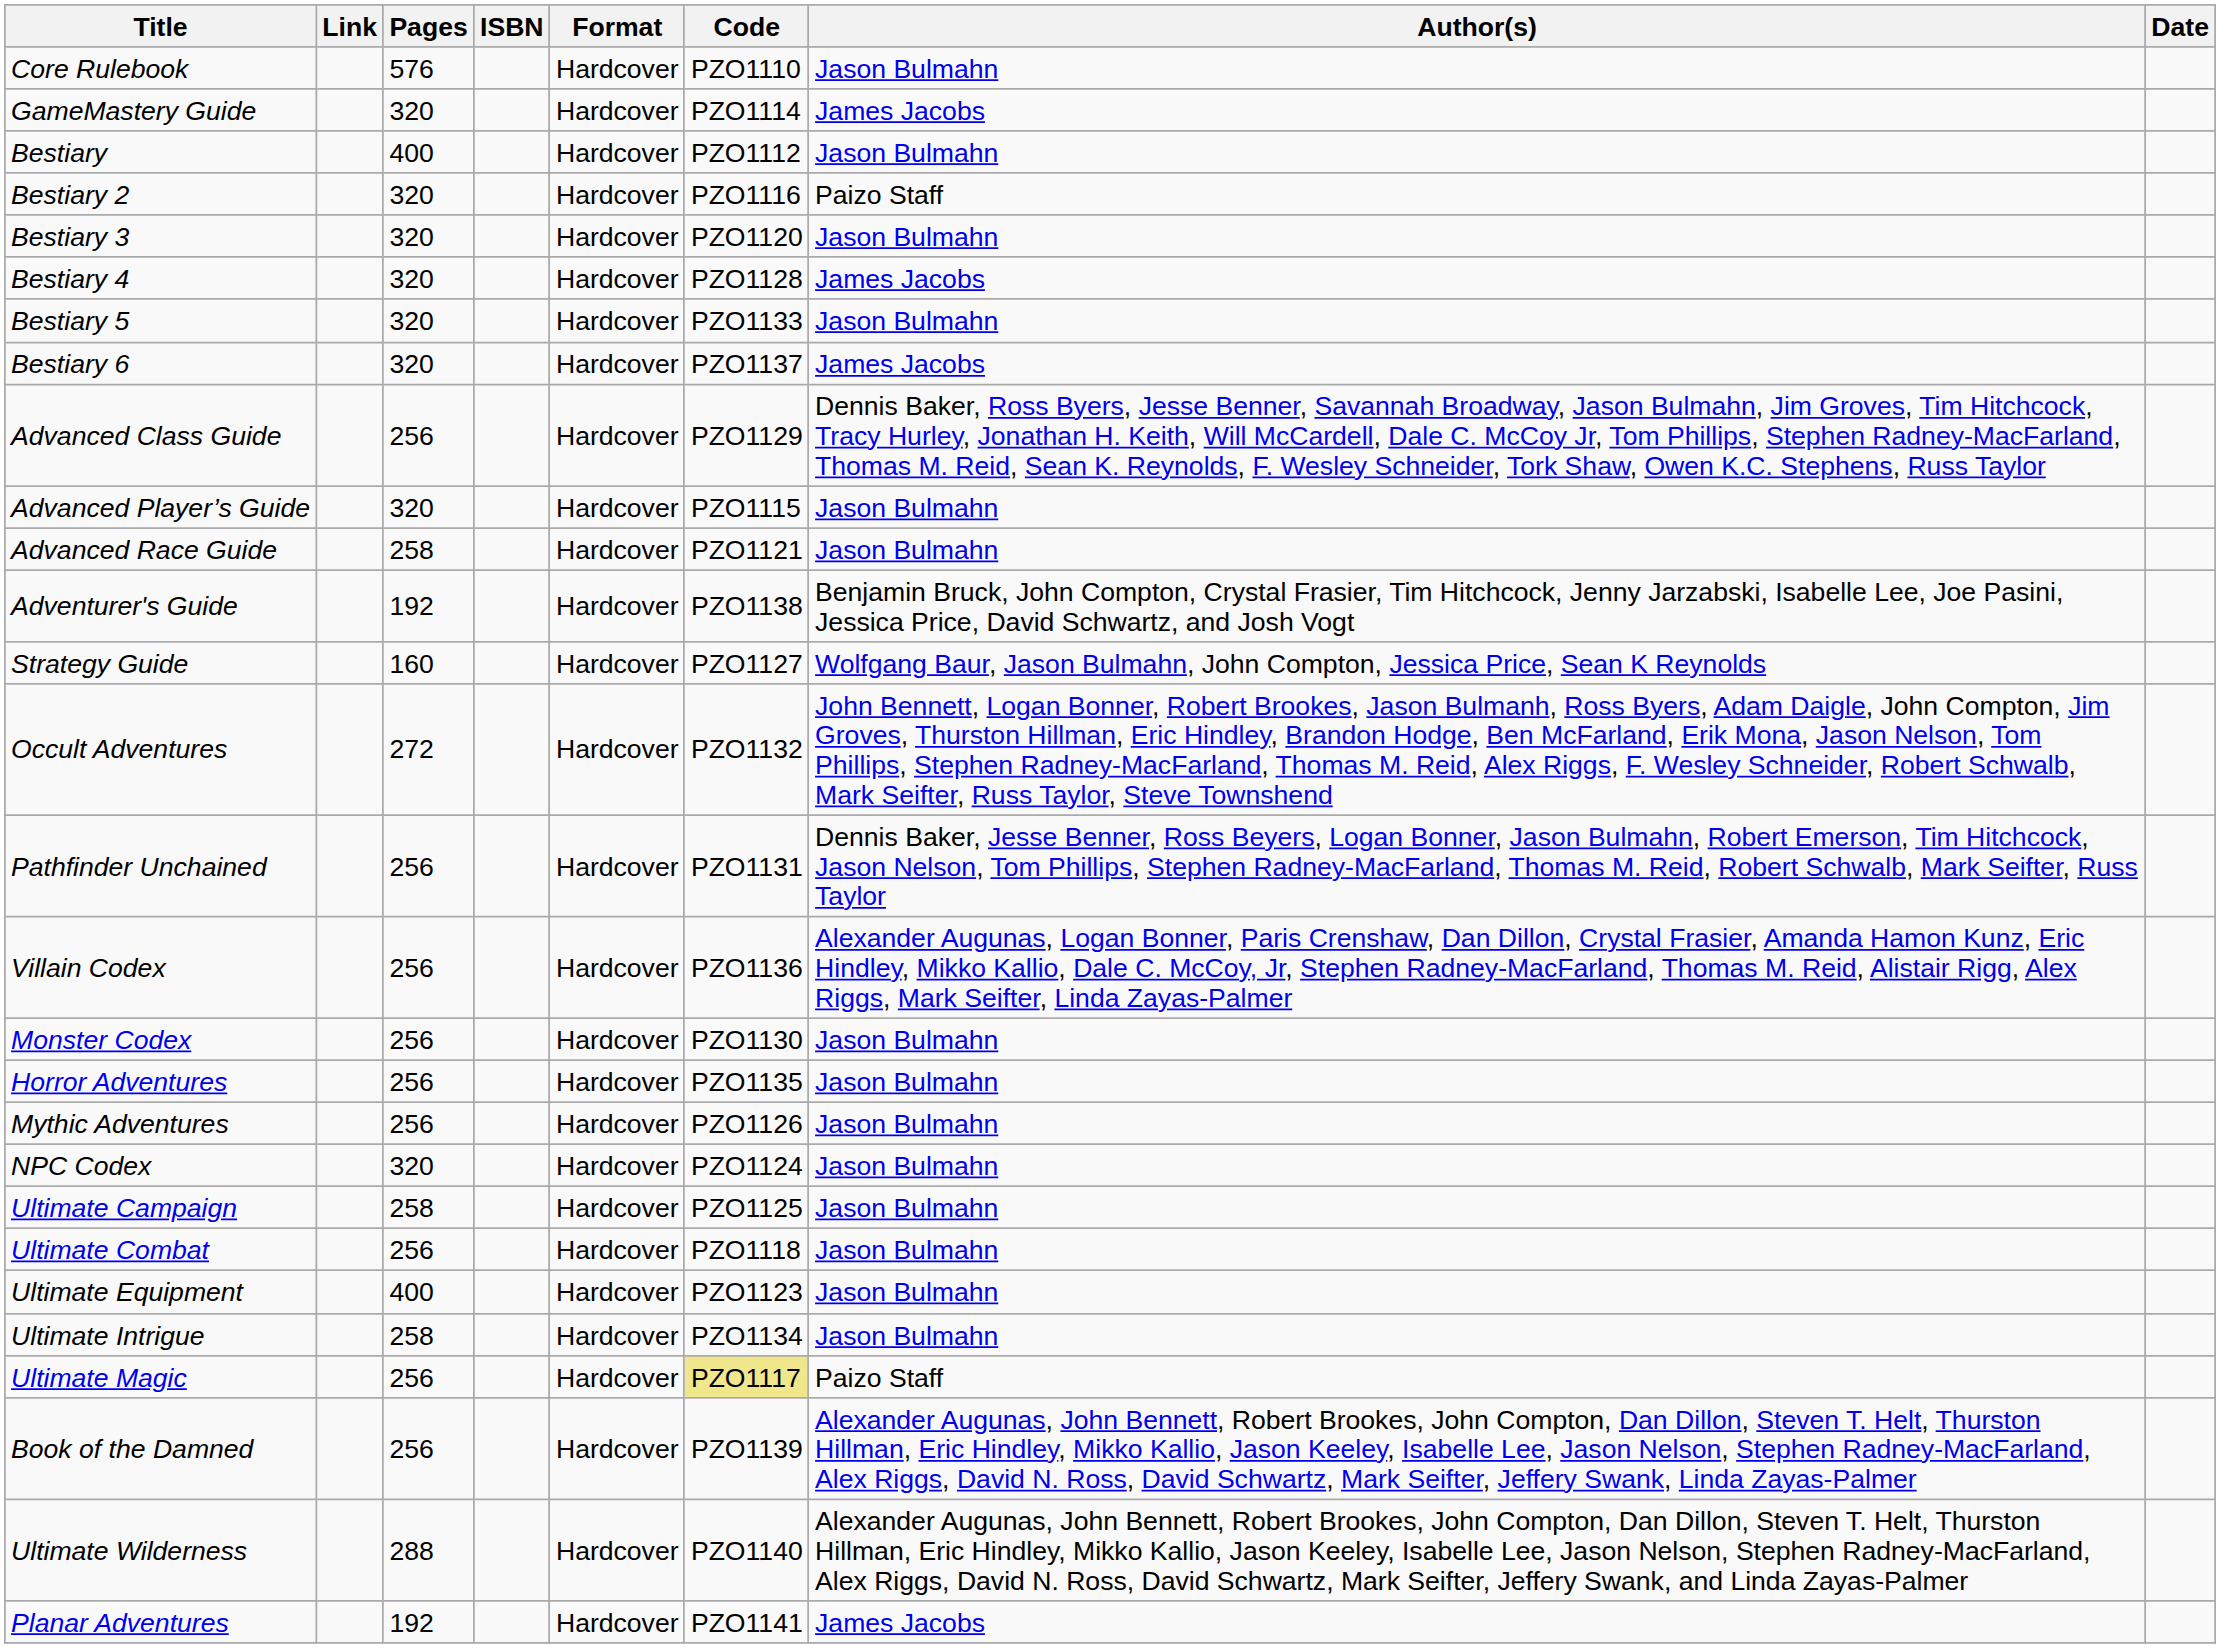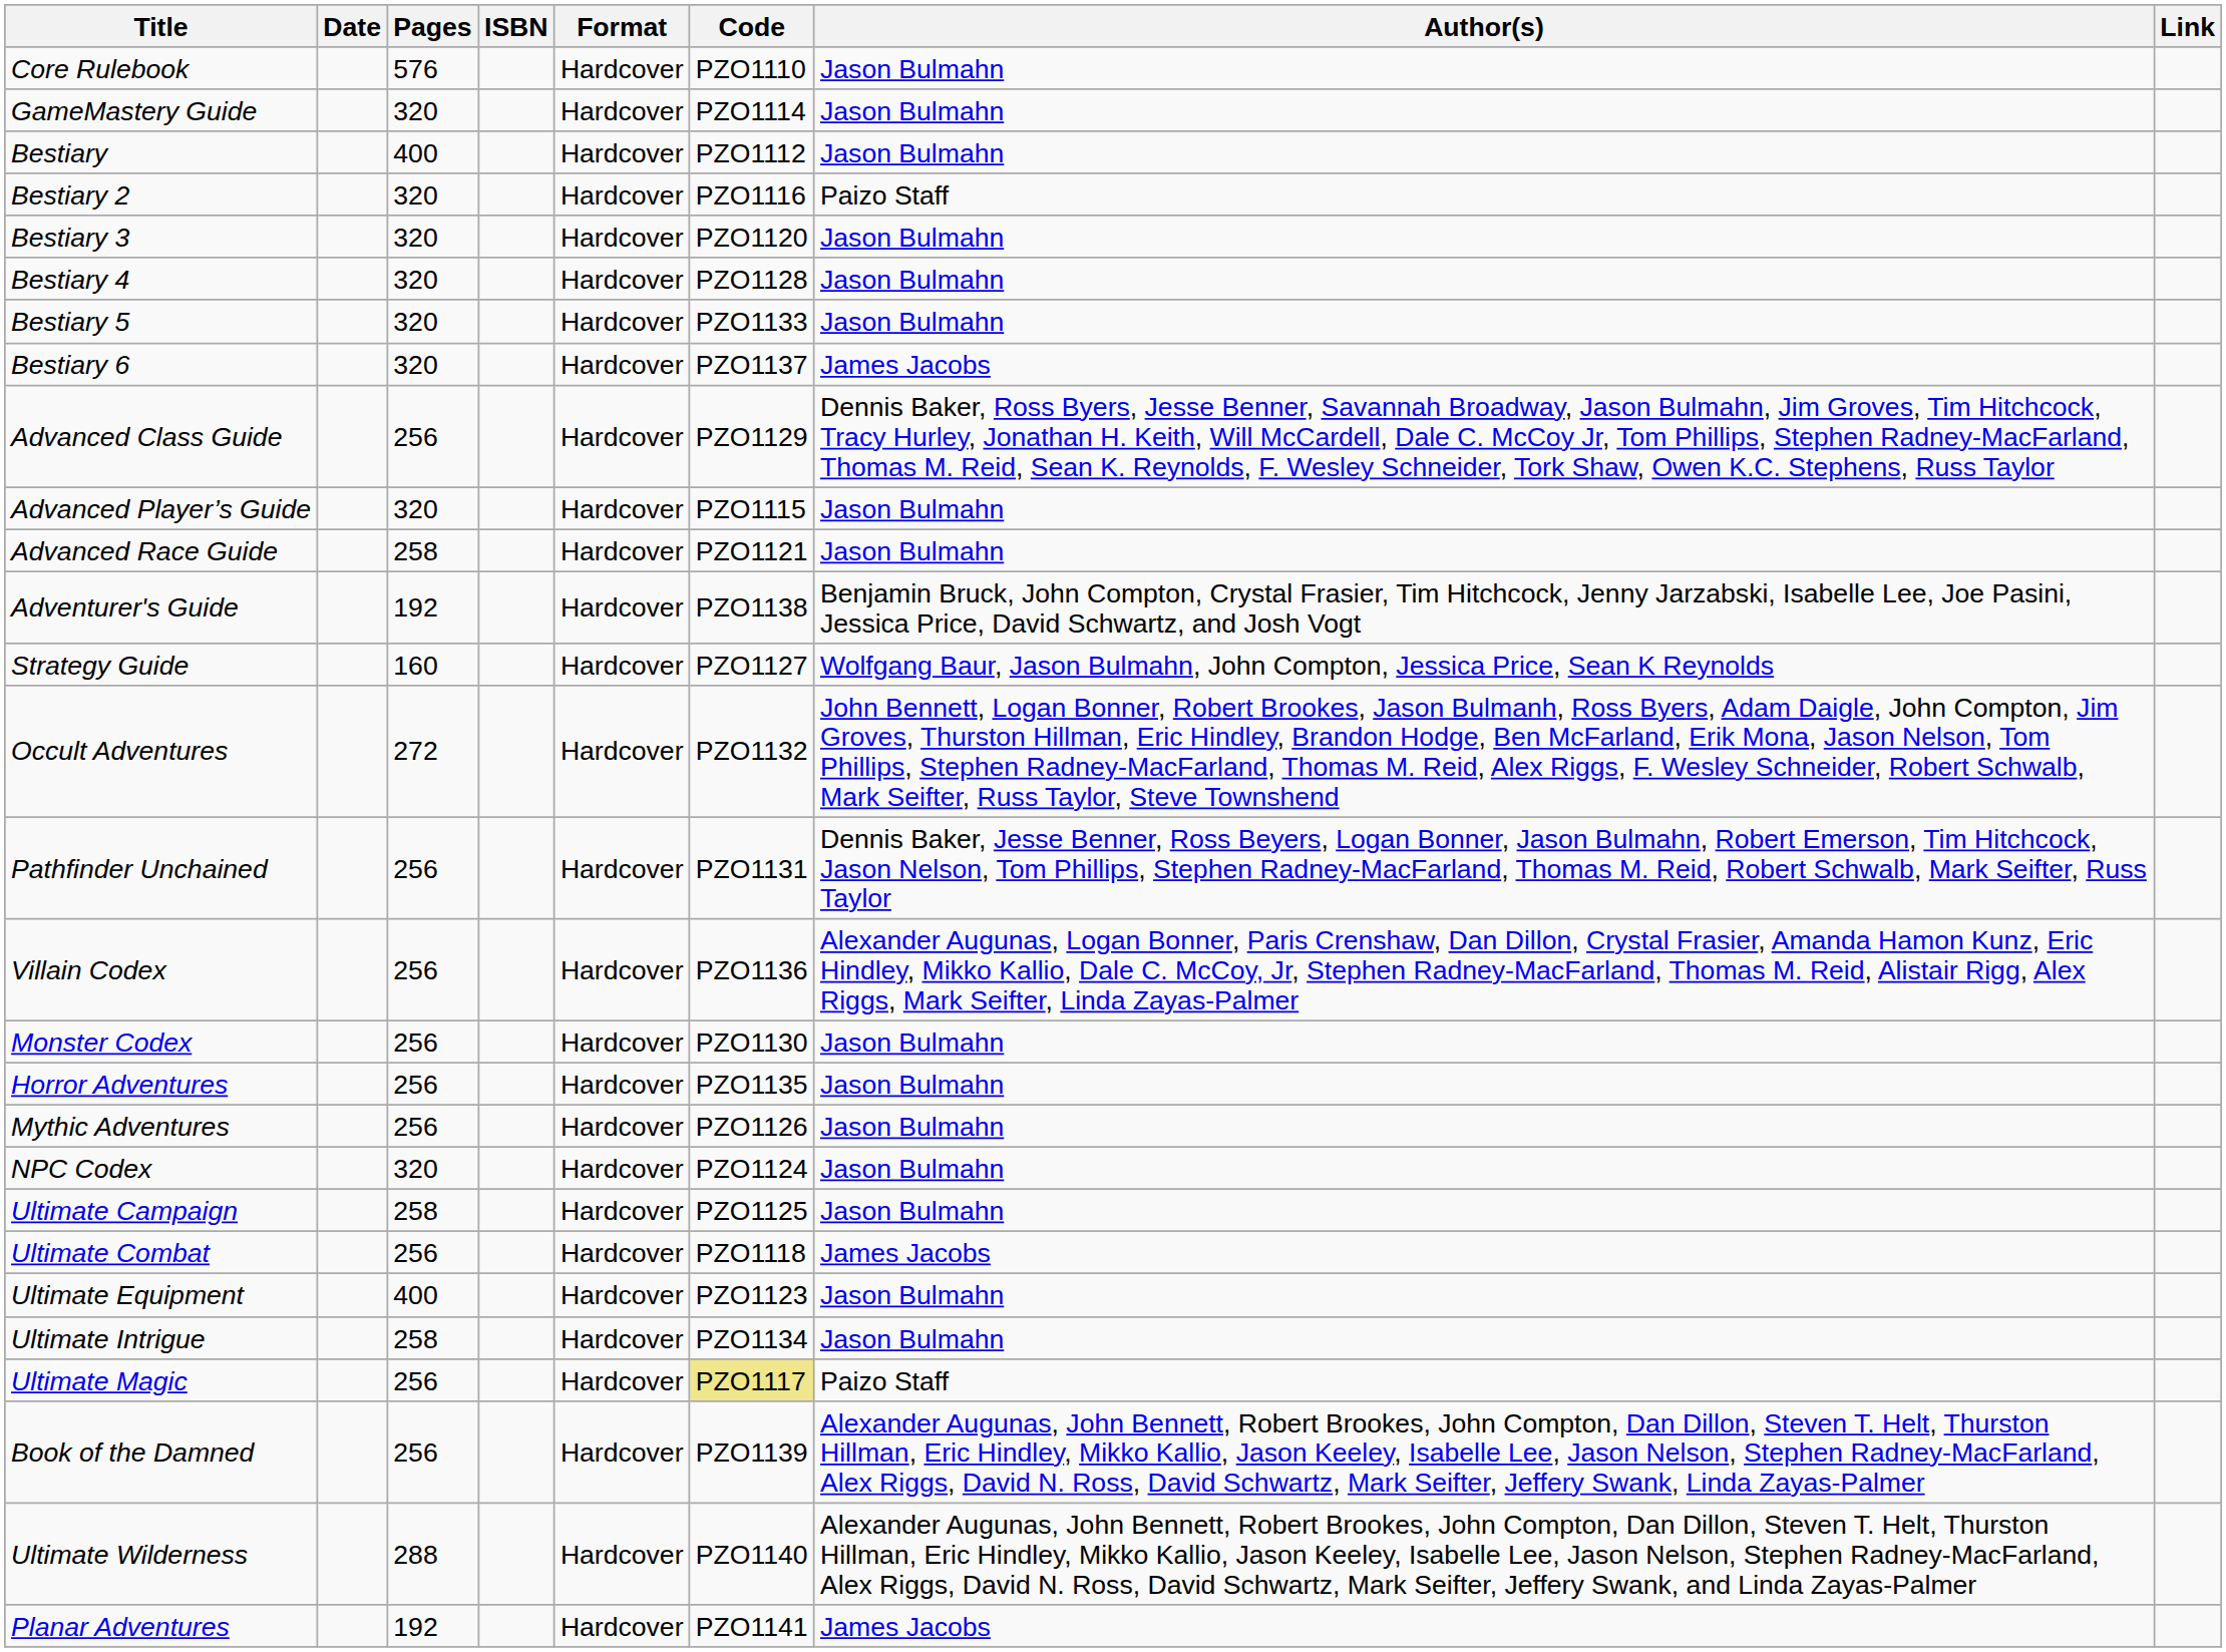columns swapped: Date <-> Link
GameMastery Guide | Author(s): James Jacobs -> Jason Bulmahn
Bestiary 4 | Author(s): James Jacobs -> Jason Bulmahn
Ultimate Combat | Author(s): Jason Bulmahn -> James Jacobs
